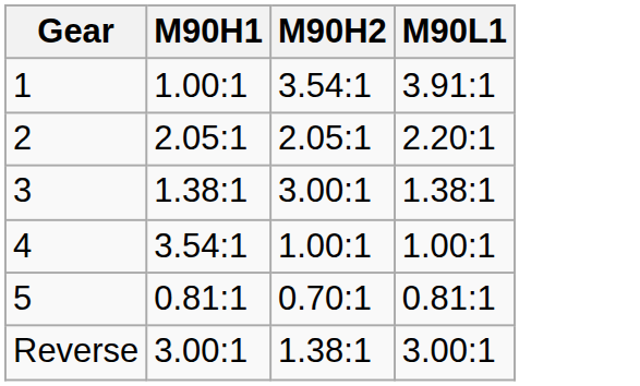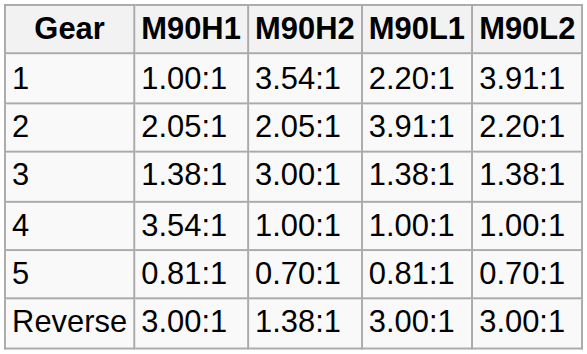+ column: M90L2 | 3.91:1 | 2.20:1 | 1.38:1 | 1.00:1 | 0.70:1 | 3.00:1
1 | M90L1: 3.91:1 -> 2.20:1
2 | M90L1: 2.20:1 -> 3.91:1
